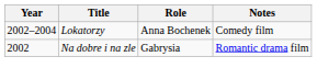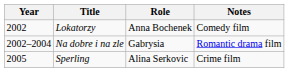Lokatorzy | Year: 2002–2004 -> 2002
Na dobre i na zle | Year: 2002 -> 2002–2004
+ row: 2005 | Sperling | Alina Serkovic | Crime film
